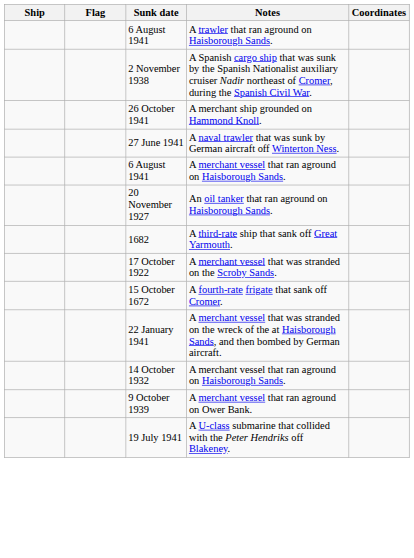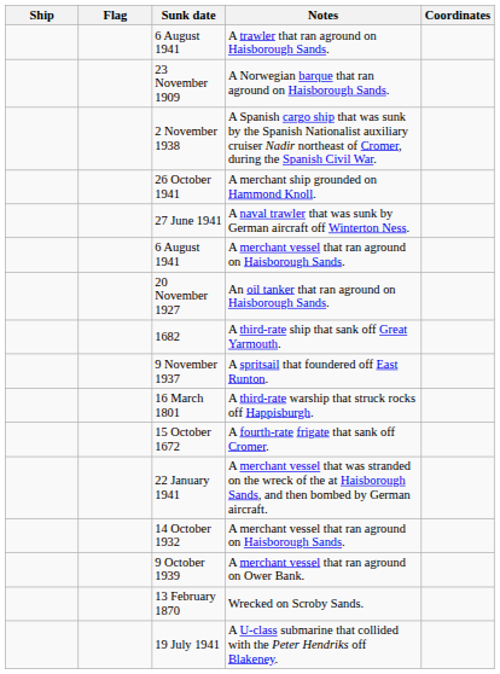+ row: 23 November 1909 | A Norwegian barque that ran aground on Haisborough Sands.
+ row: 9 November 1937 | A spritsail that foundered off East Runton.
- row: 17 October 1922 | A merchant vessel that was stranded on the Scroby Sands.
+ row: 16 March 1801 | A third-rate warship that struck rocks off Happisburgh.
+ row: 13 February 1870 | Wrecked on Scroby Sands.
